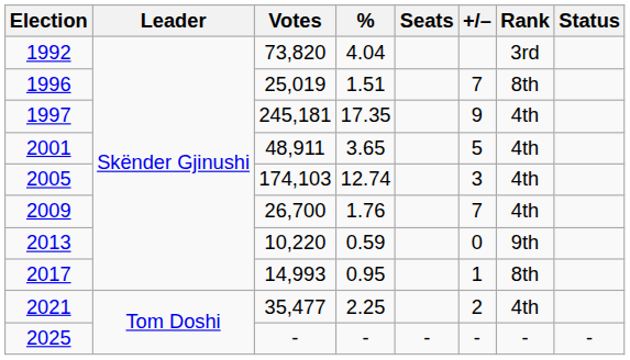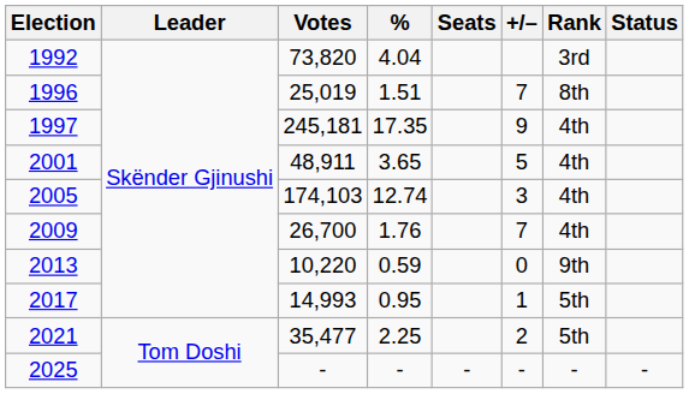2017 | Rank: 8th -> 5th
2021 | Rank: 4th -> 5th
